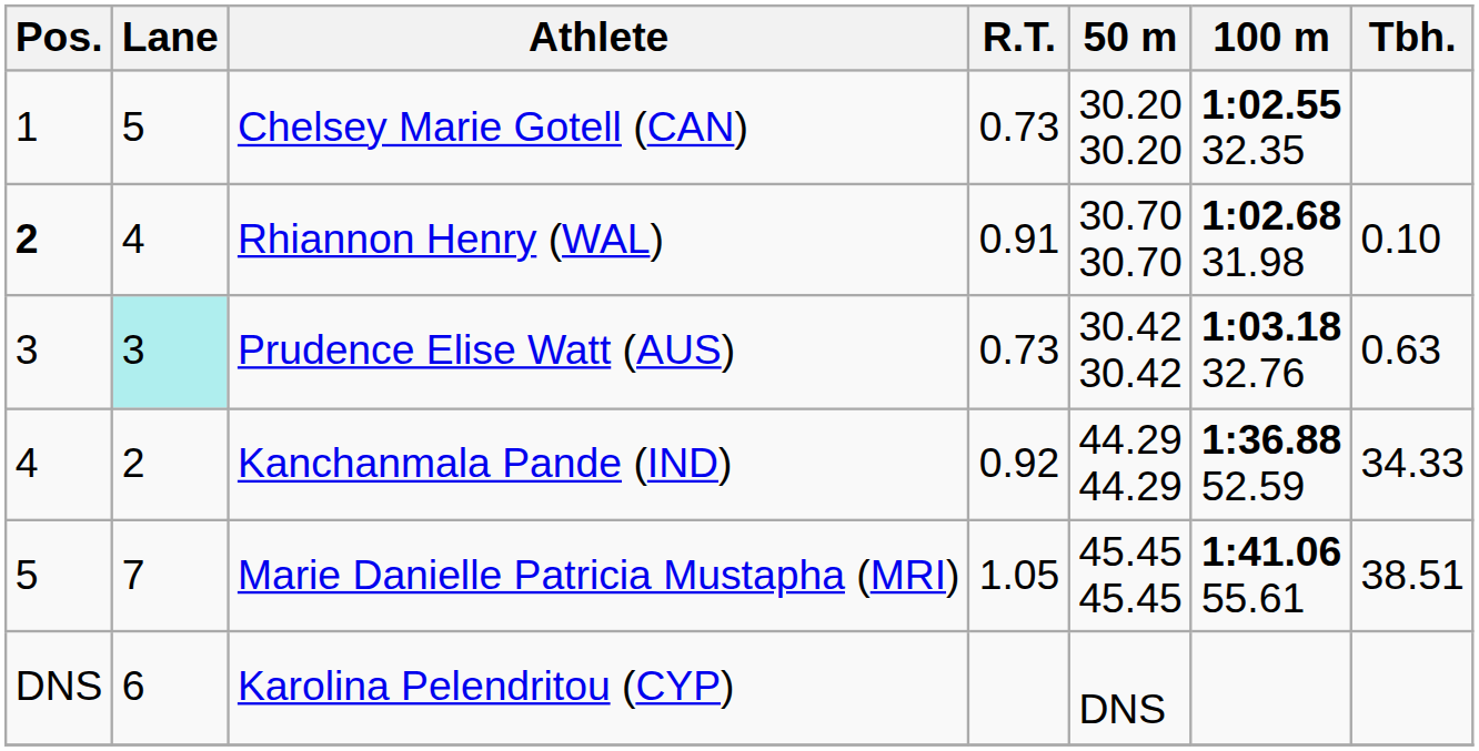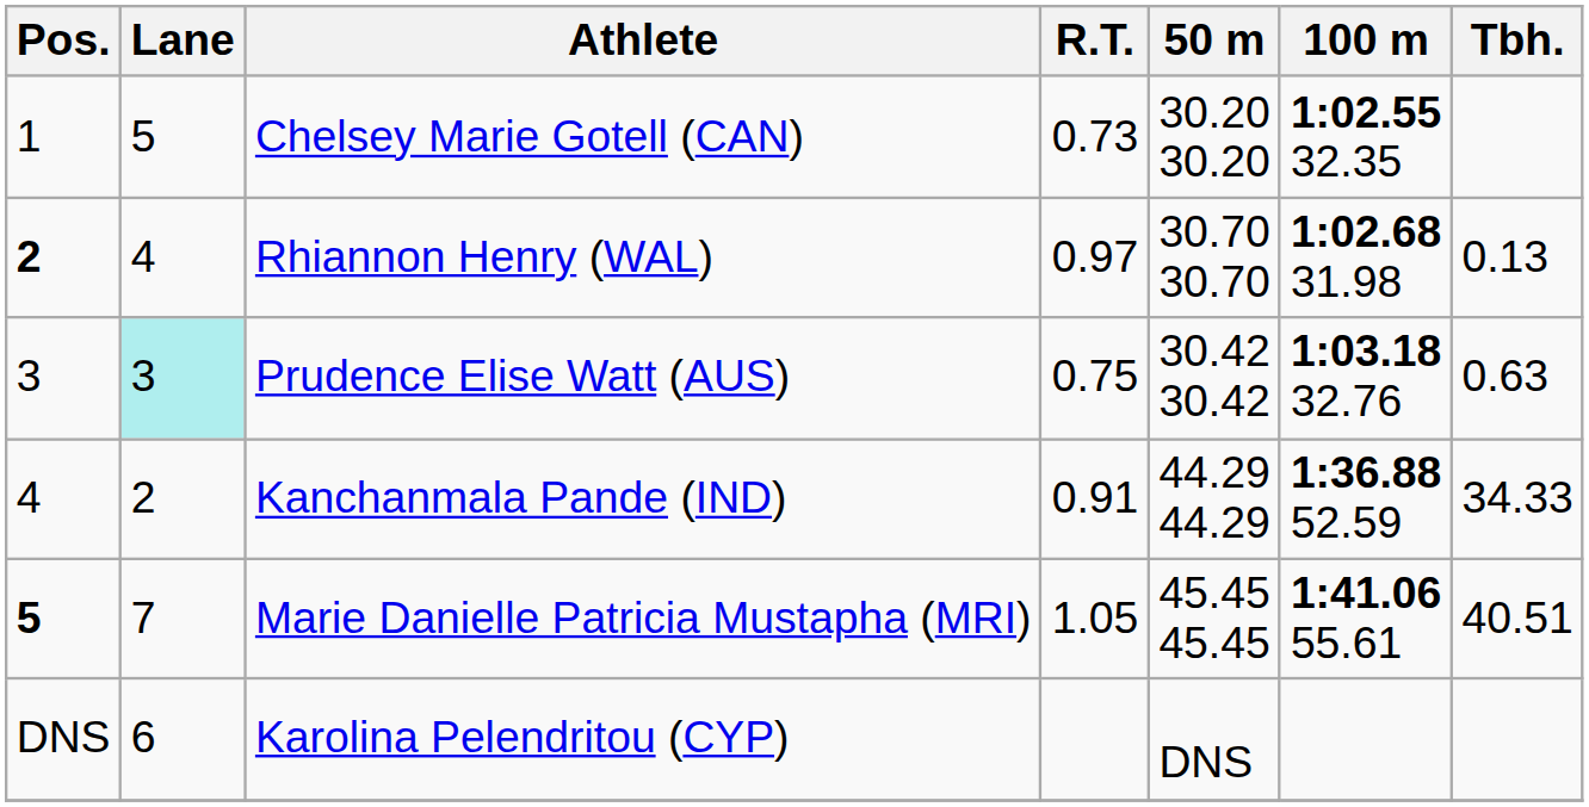Rhiannon Henry (WAL) | R.T.: 0.91 -> 0.97
Rhiannon Henry (WAL) | Tbh.: 0.10 -> 0.13
Prudence Elise Watt (AUS) | R.T.: 0.73 -> 0.75
Kanchanmala Pande (IND) | R.T.: 0.92 -> 0.91
Marie Danielle Patricia Mustapha (MRI) | Pos.: normal -> bold
Marie Danielle Patricia Mustapha (MRI) | Tbh.: 38.51 -> 40.51
